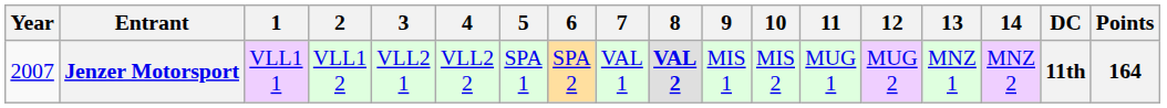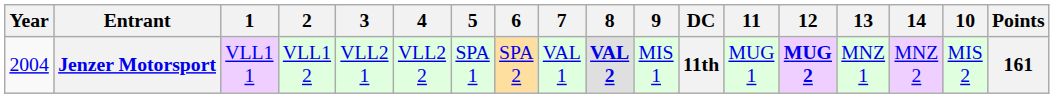columns swapped: 10 <-> DC
Jenzer Motorsport | Year: 2007 -> 2004
Jenzer Motorsport | 12: normal -> bold
Jenzer Motorsport | Points: 164 -> 161
